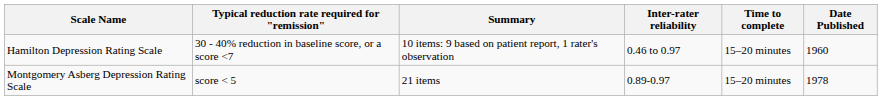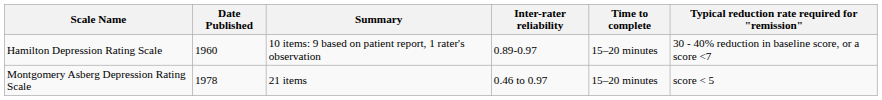columns swapped: Date Published <-> Typical reduction rate required for "remission"
Hamilton Depression Rating Scale | Inter-rater reliability: 0.46 to 0.97 -> 0.89-0.97
Montgomery Asberg Depression Rating Scale | Inter-rater reliability: 0.89-0.97 -> 0.46 to 0.97
